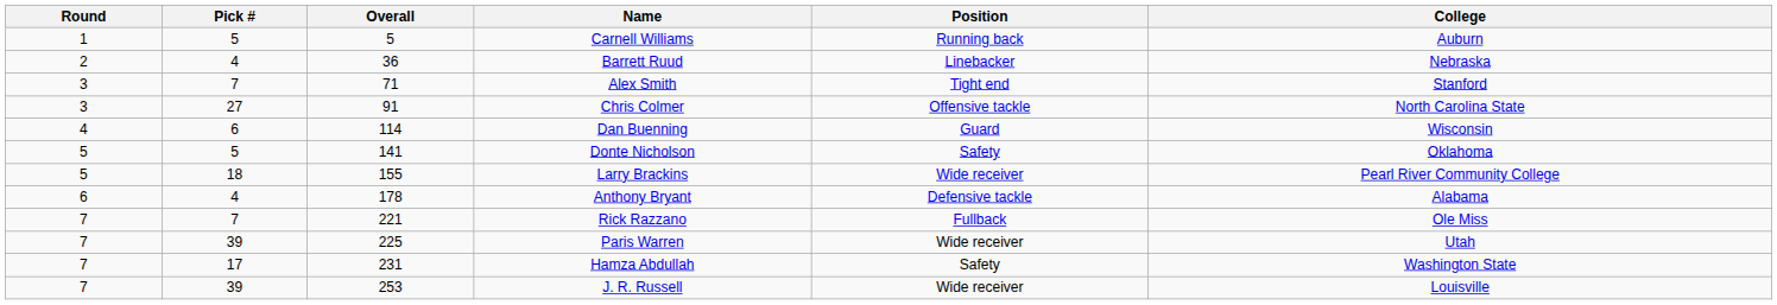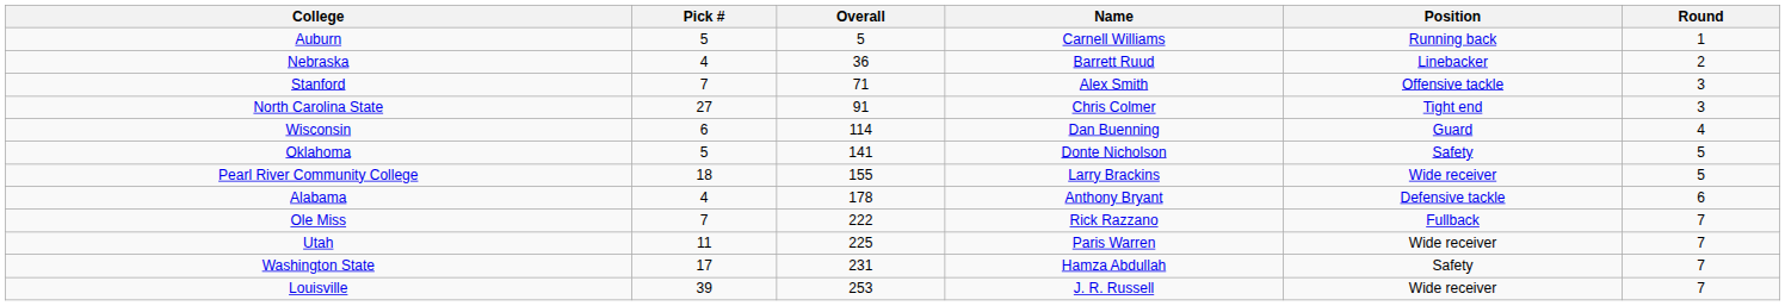columns swapped: Round <-> College
Alex Smith | Position: Tight end -> Offensive tackle
Chris Colmer | Position: Offensive tackle -> Tight end
Rick Razzano | Overall: 221 -> 222
Paris Warren | Pick #: 39 -> 11
